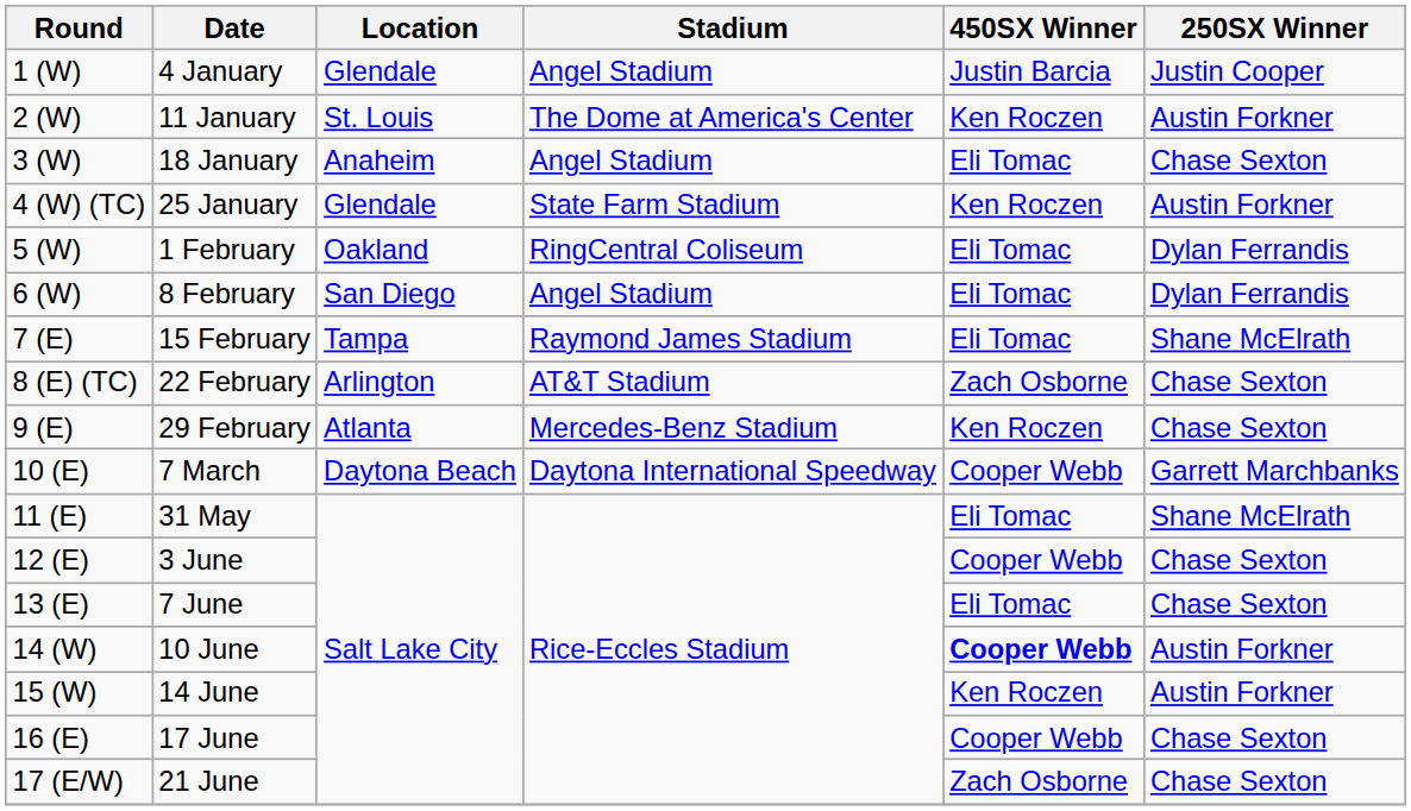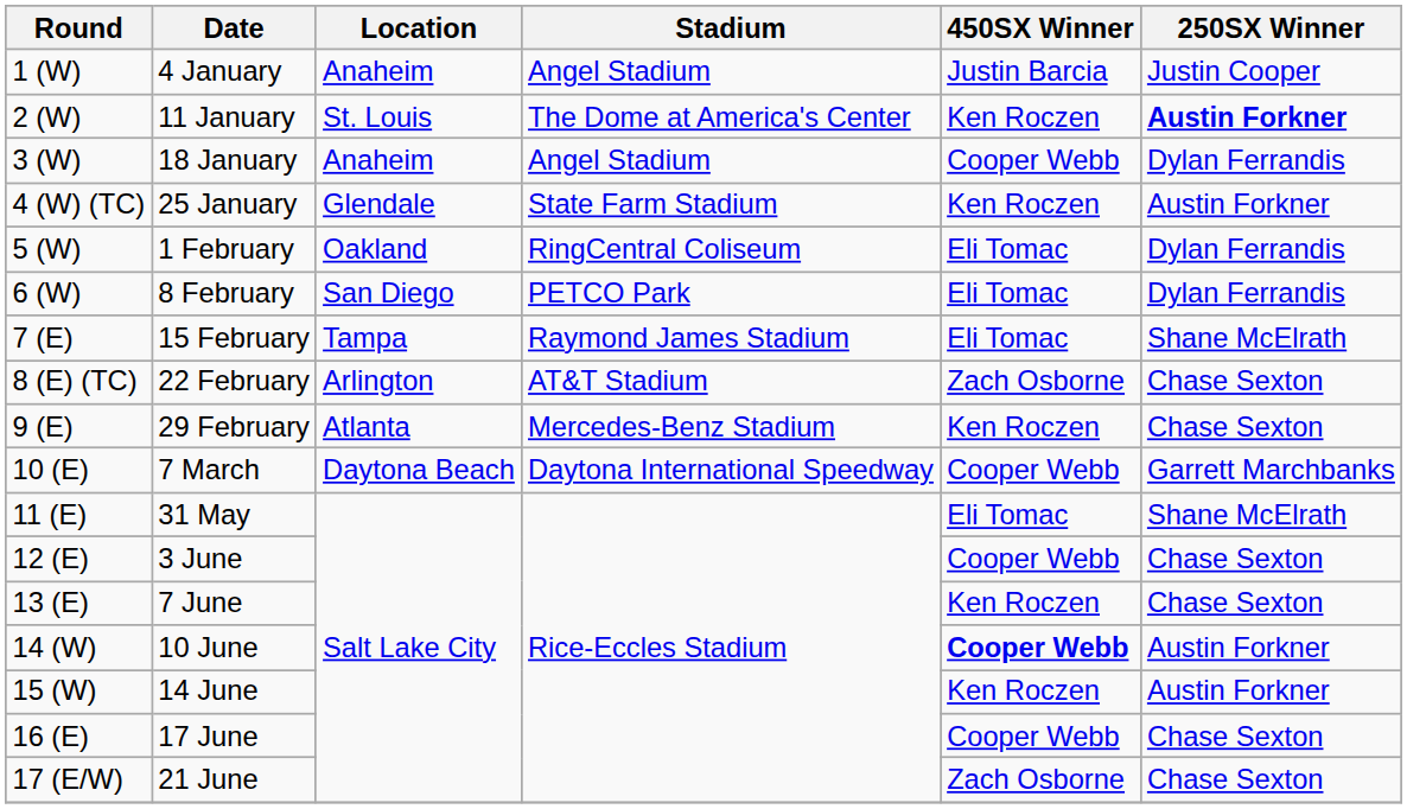4 January | Location: Glendale -> Anaheim
11 January | 250SX Winner: normal -> bold
18 January | 450SX Winner: Eli Tomac -> Cooper Webb
18 January | 250SX Winner: Chase Sexton -> Dylan Ferrandis
8 February | Stadium: Angel Stadium -> PETCO Park
7 June | 450SX Winner: Eli Tomac -> Ken Roczen
